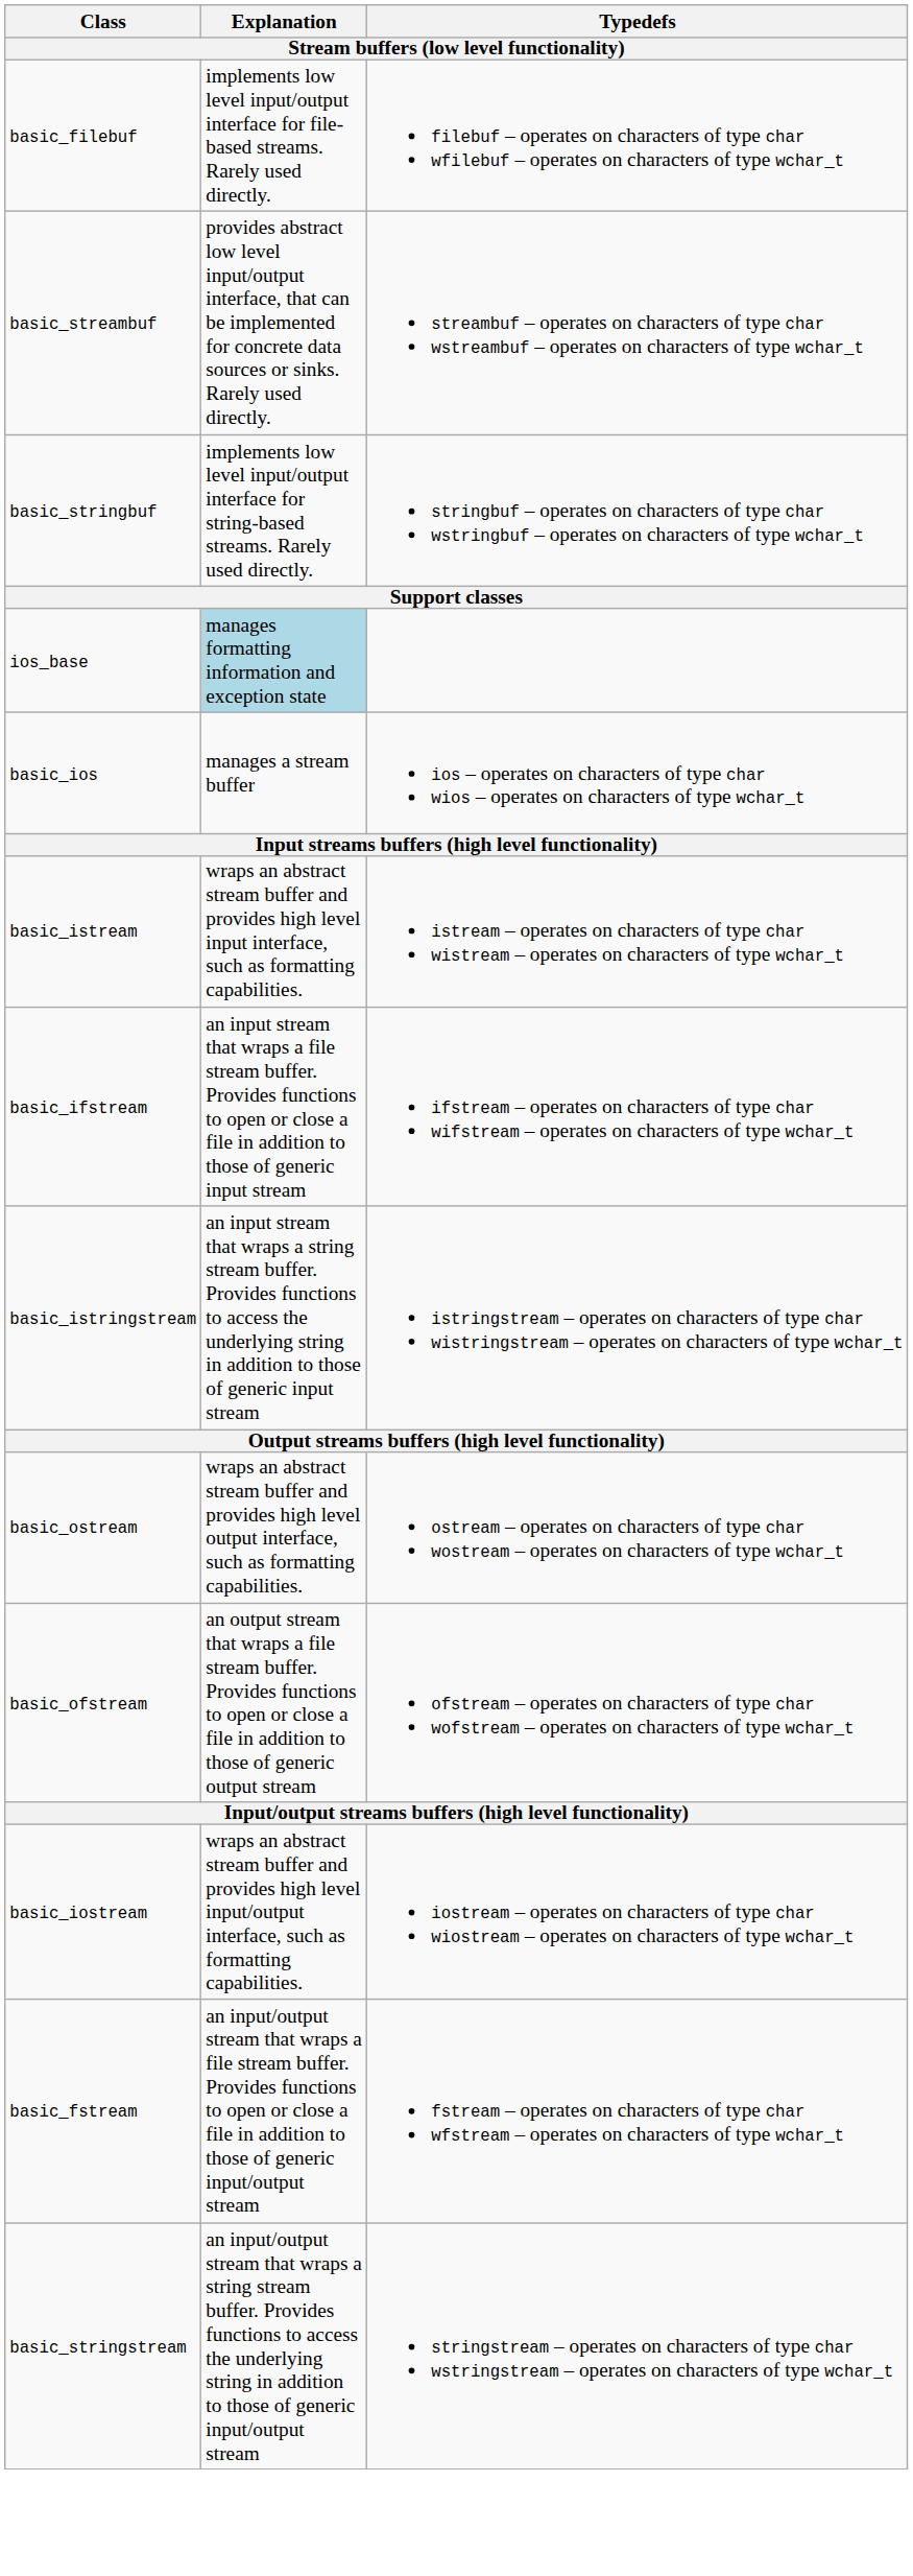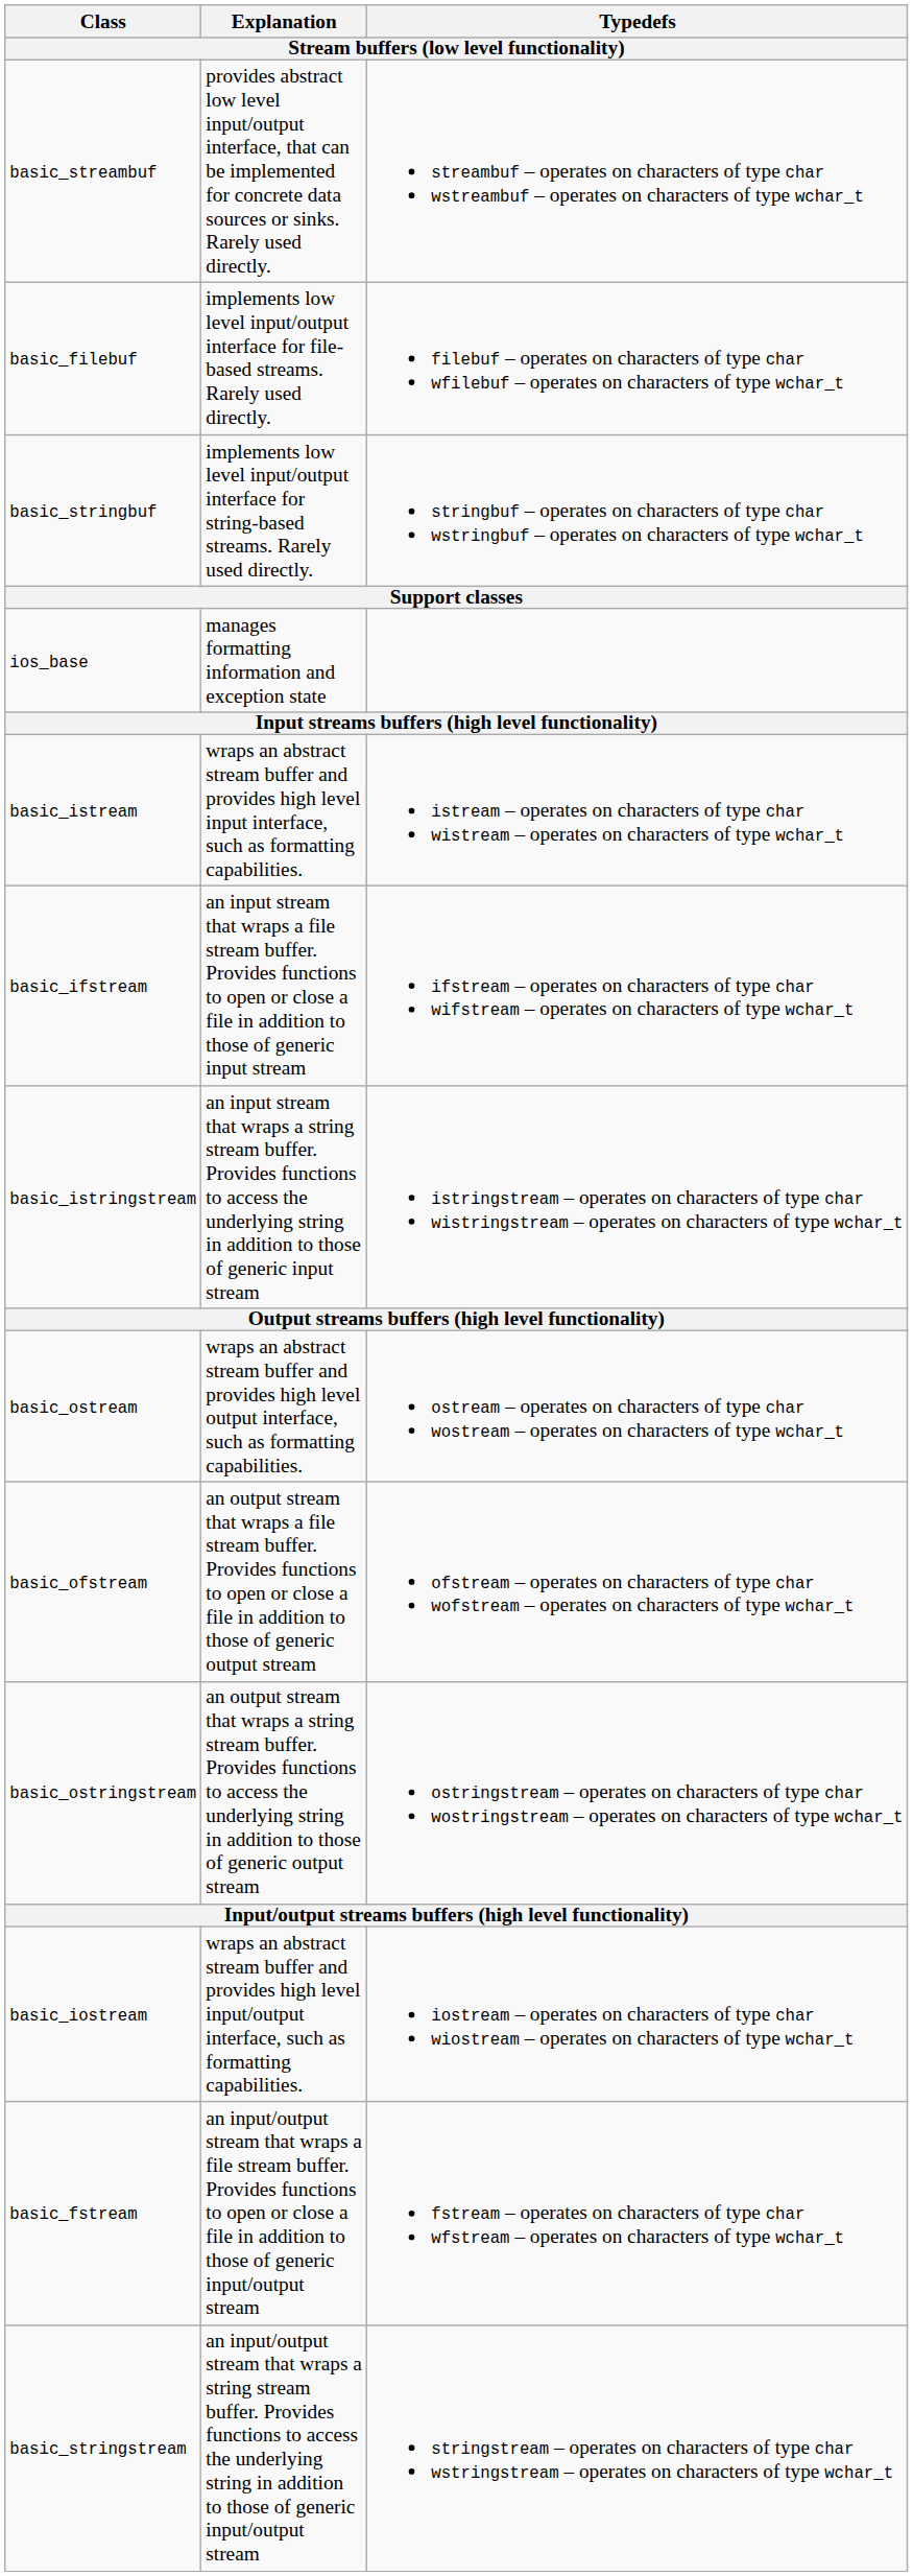rows swapped: basic_streambuf <-> basic_filebuf
ios_base | Explanation: lightblue background -> no background
- row: basic_ios | manages a stream buffer | ios – operates on characters of type char wios – operates on characters of type wchar_t
+ row: basic_ostringstream | an output stream that wraps a string stream buffer. Provides functions to access the underlying string in addition to those of generic output stream | ostringstream – operates on characters of type char wostringstream – operates on characters of type wchar_t
